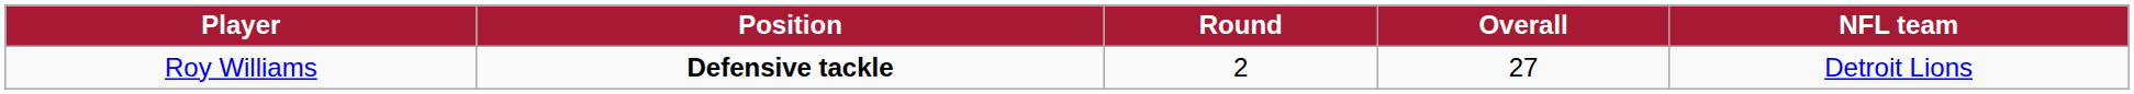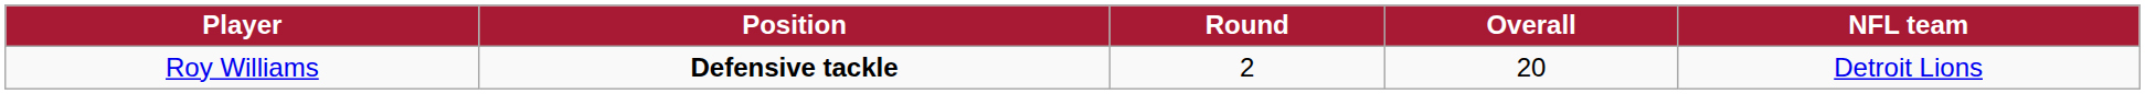Roy Williams | Overall: 27 -> 20
